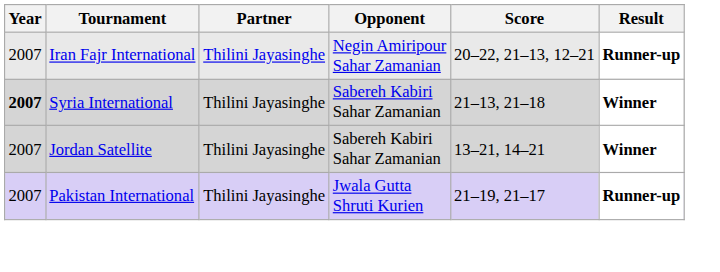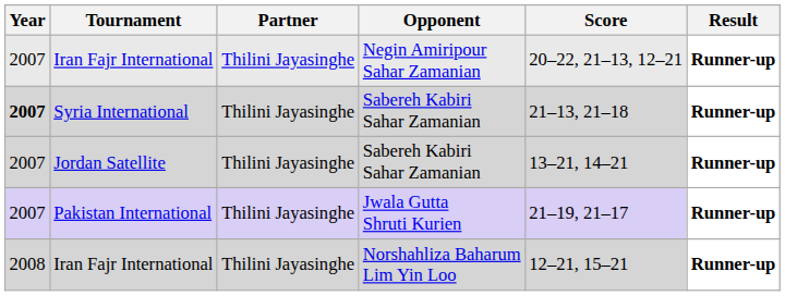Syria International | Result: Winner -> Runner-up
Jordan Satellite | Result: Winner -> Runner-up
+ row: 2008 | Iran Fajr International | Thilini Jayasinghe | Norshahliza Baharum Lim Yin Loo | 12–21, 15–21 | Runner-up
